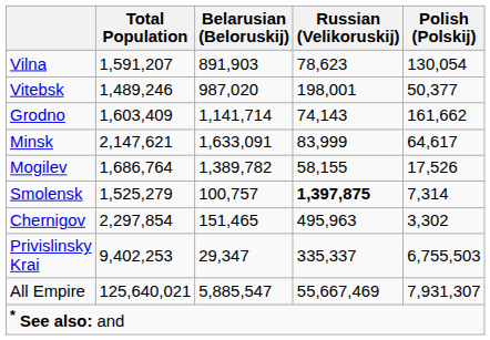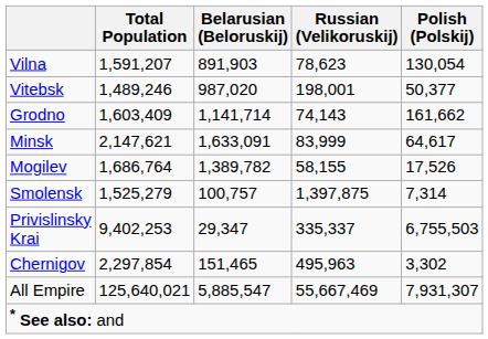Smolensk | Russian (Velikoruskij): bold -> normal
rows swapped: Chernigov <-> Privislinsky Krai
